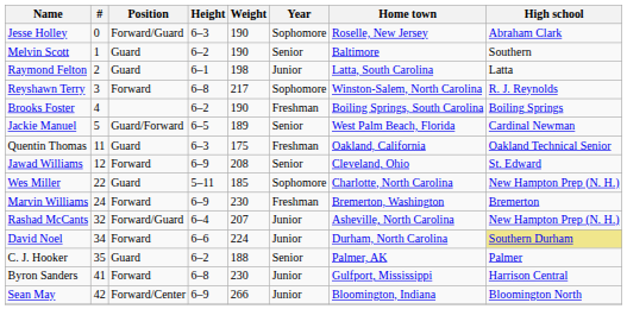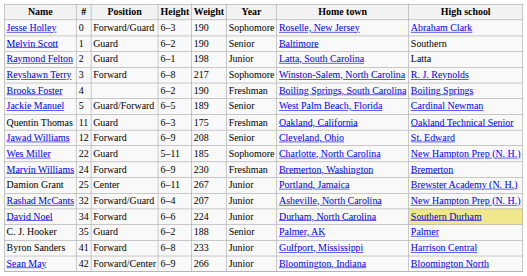+ row: Damion Grant | 25 | Center | 6–11 | 267 | Junior | Portland, Jamaica | Brewster Academy (N. H.)
Byron Sanders | Weight: 230 -> 233
